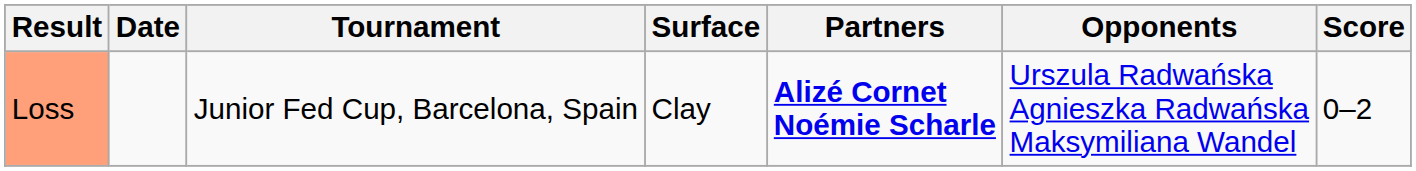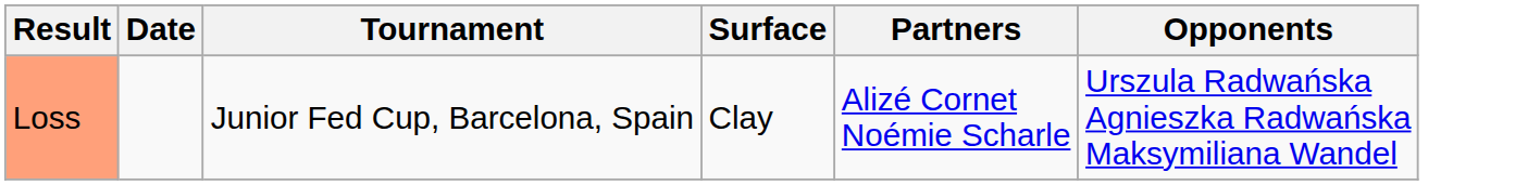- column: Score | 0–2
Loss | Partners: bold -> normal
